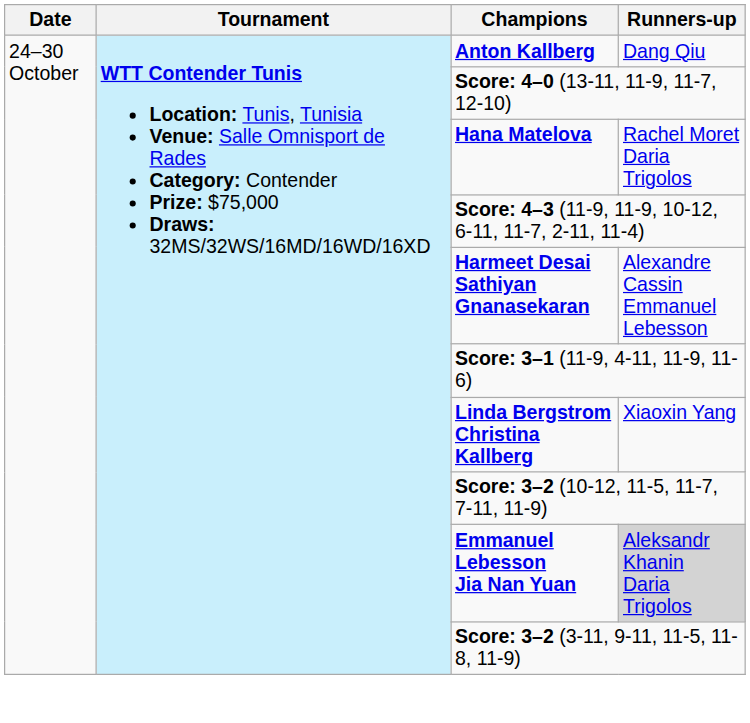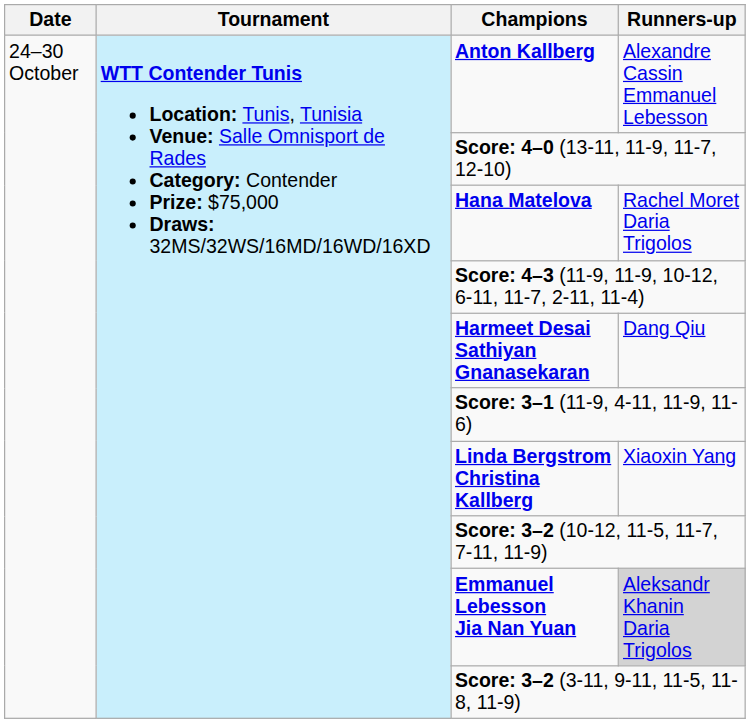Anton Kallberg | Runners-up: Dang Qiu -> Alexandre Cassin Emmanuel Lebesson
Harmeet Desai Sathiyan Gnanasekaran | Runners-up: Alexandre Cassin Emmanuel Lebesson -> Dang Qiu
